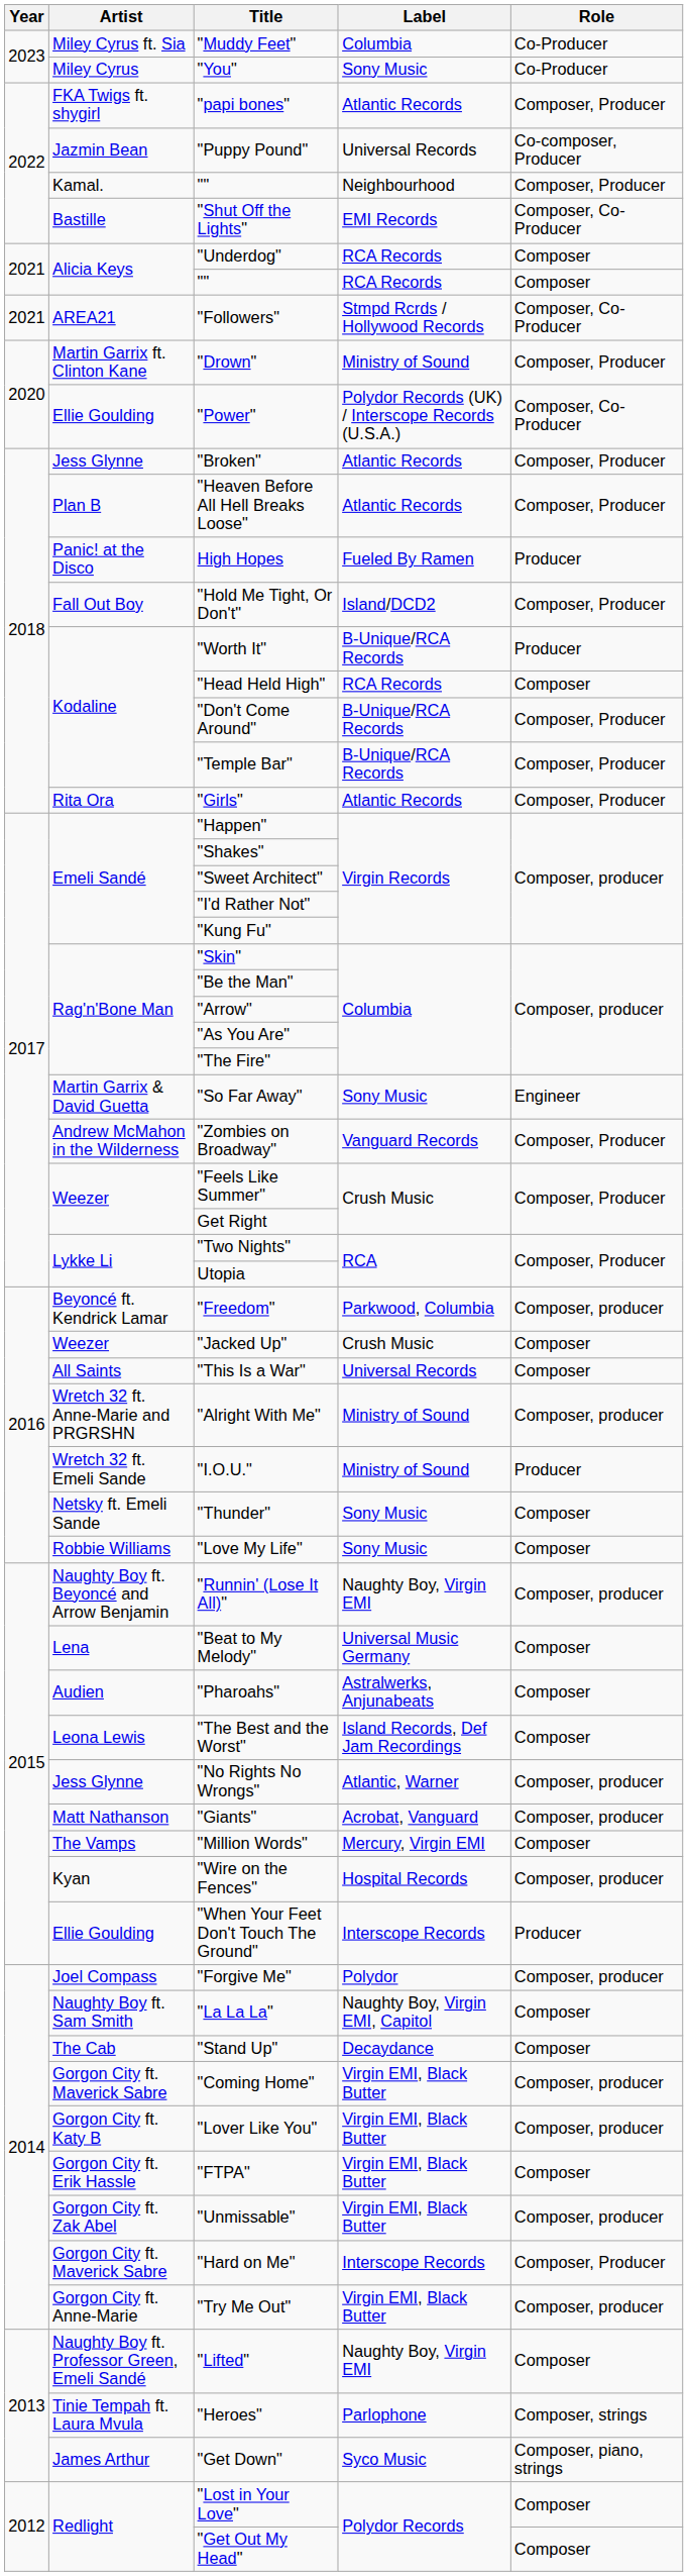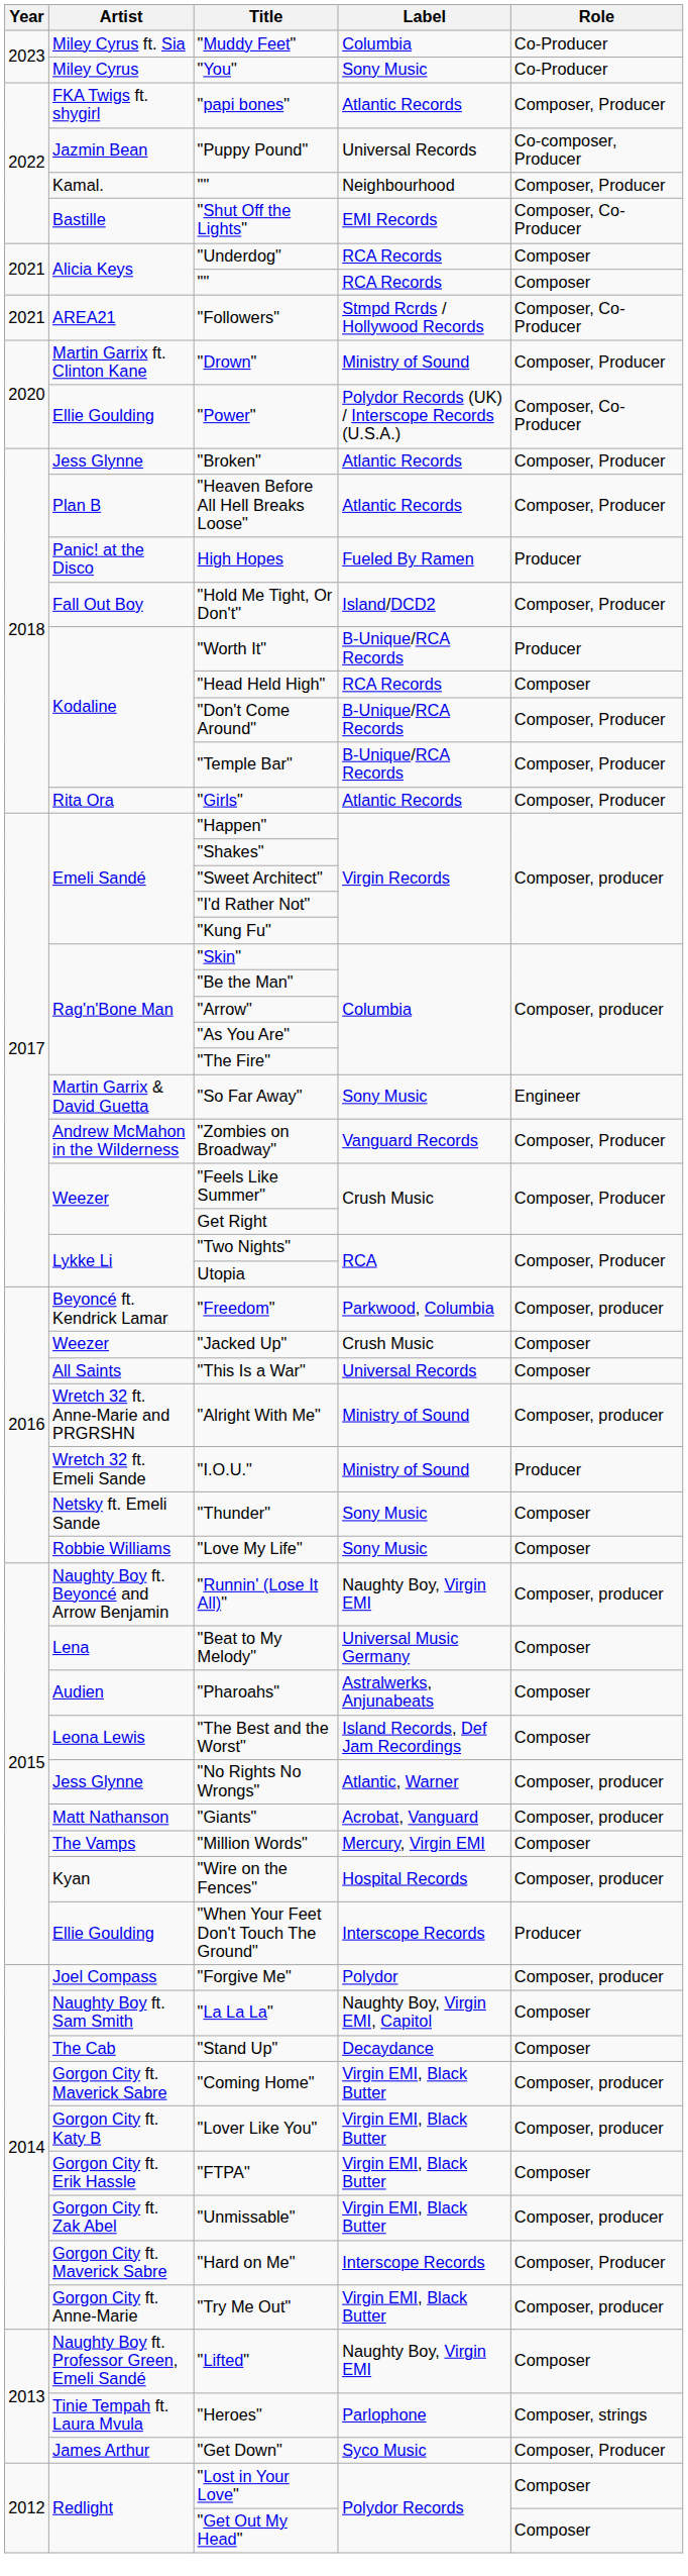"Get Down" | Role: Composer, piano, strings -> Composer, Producer
